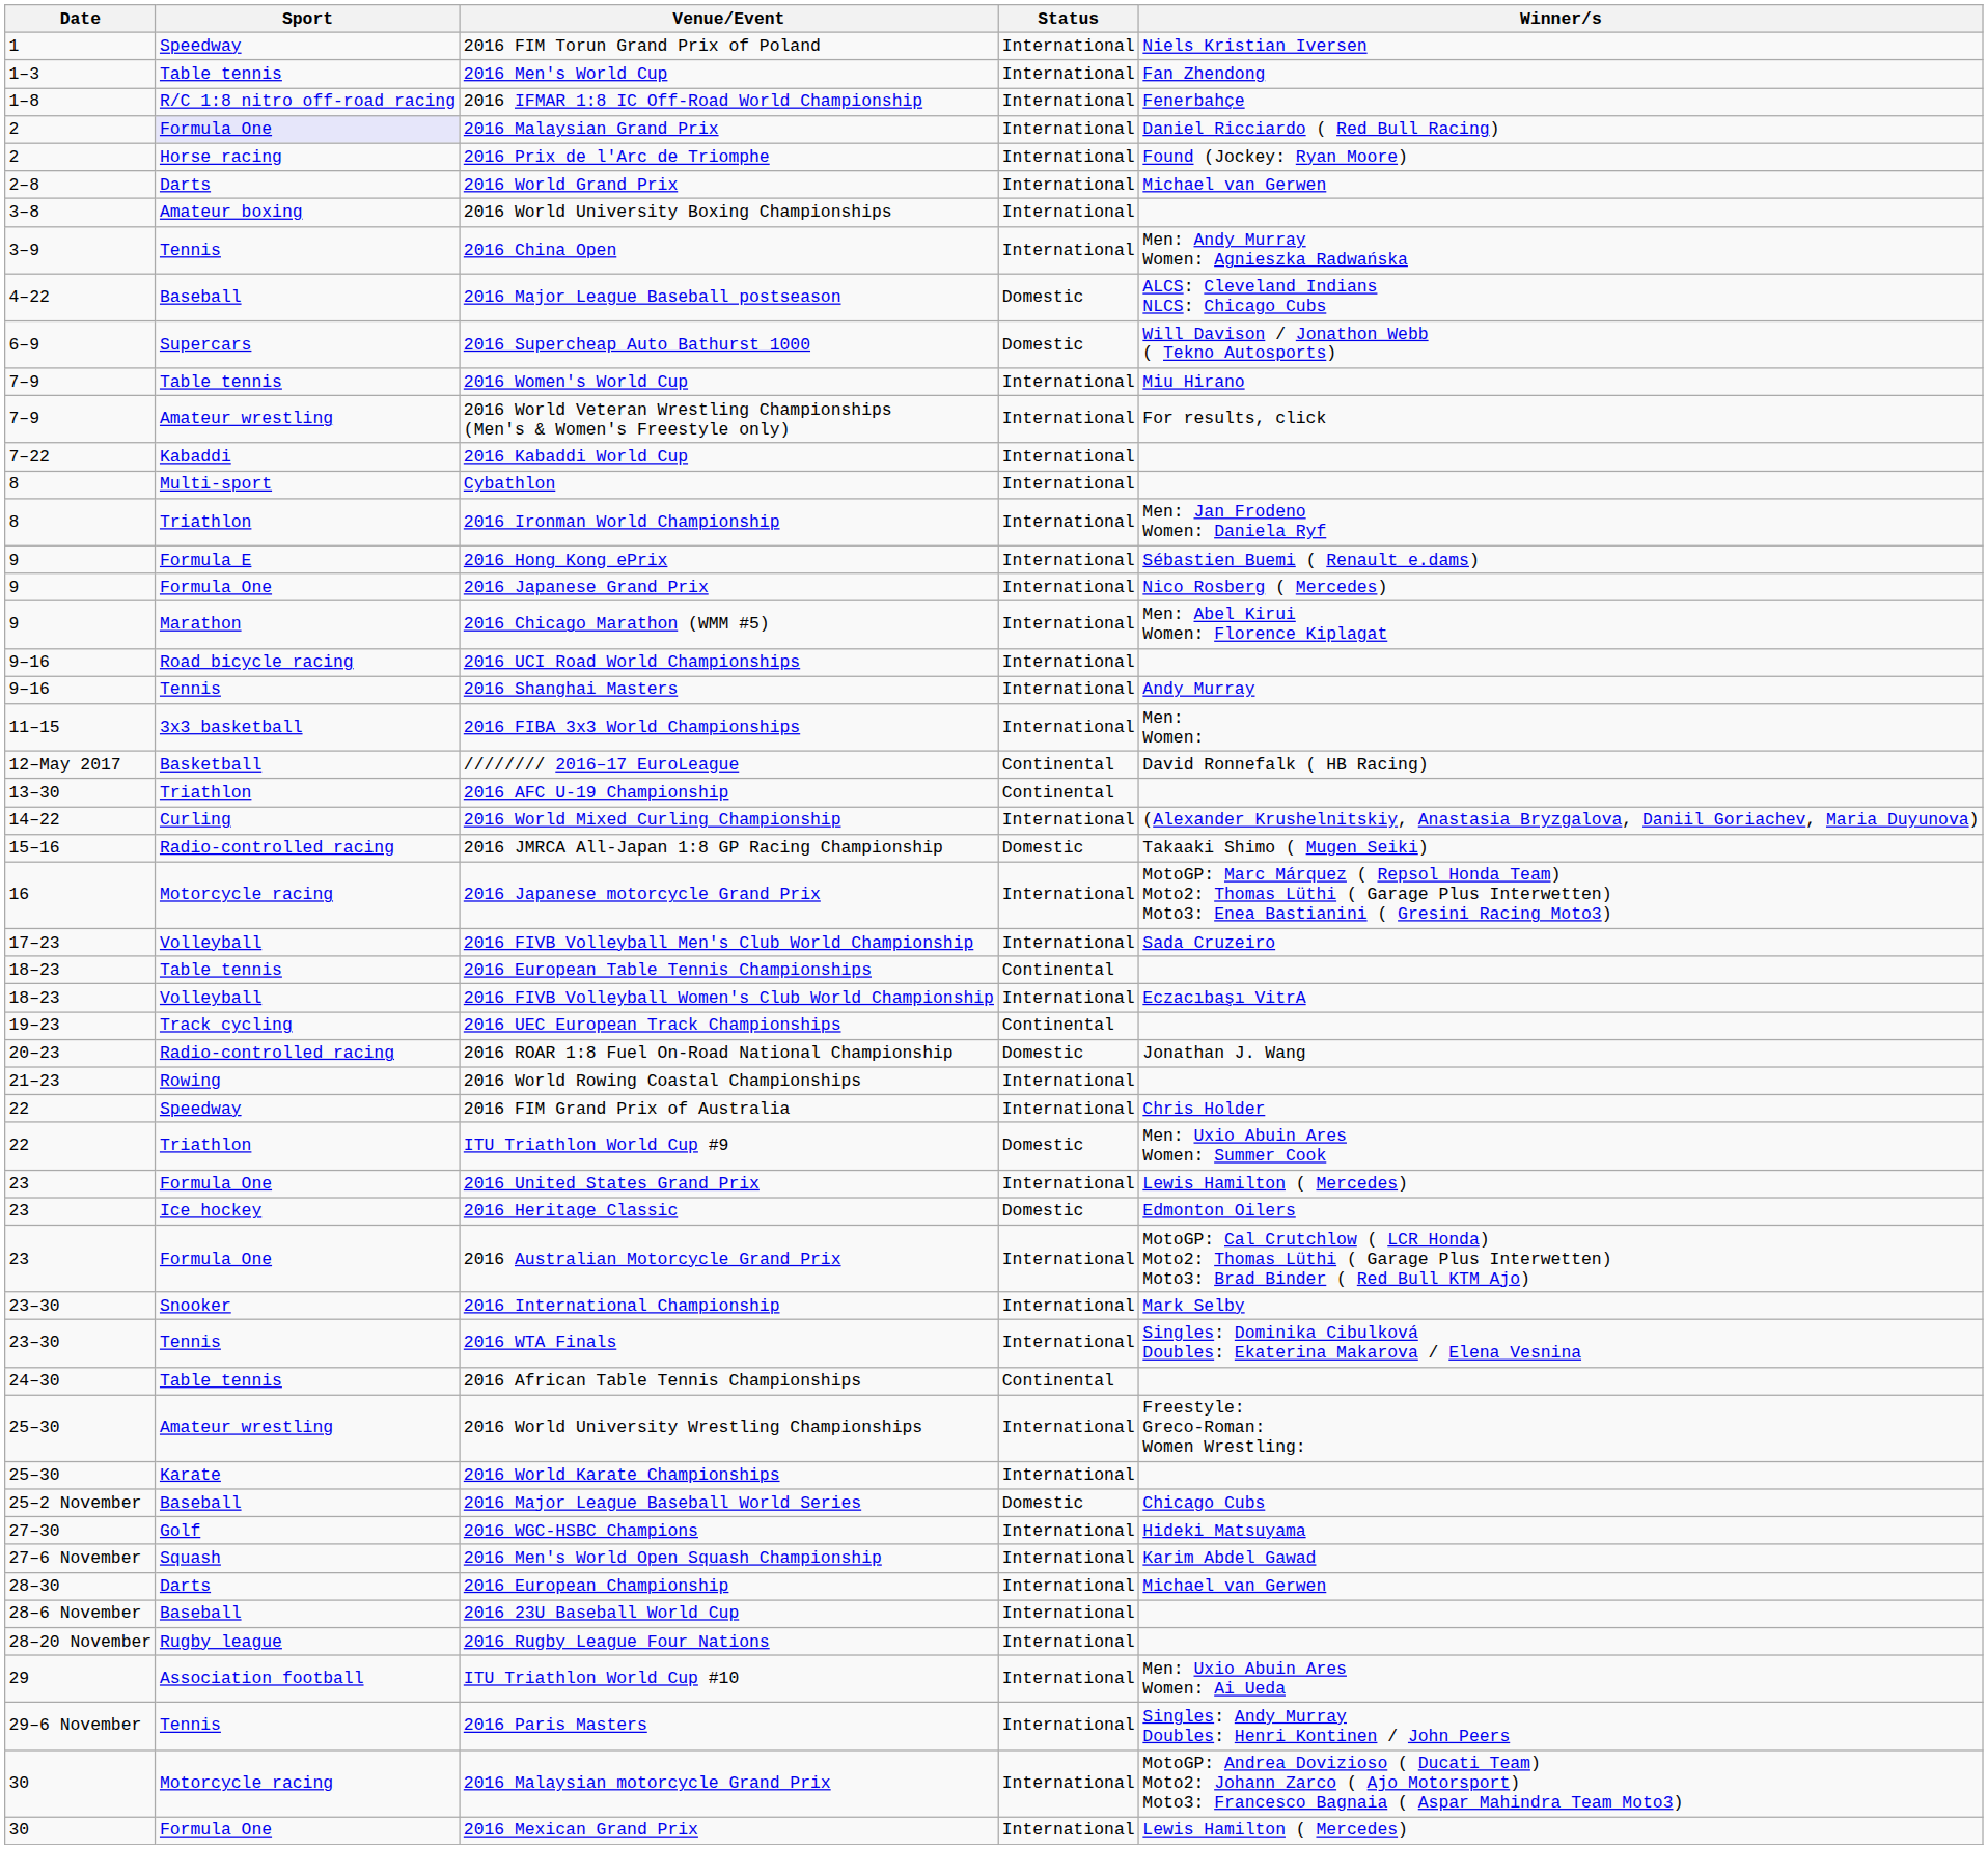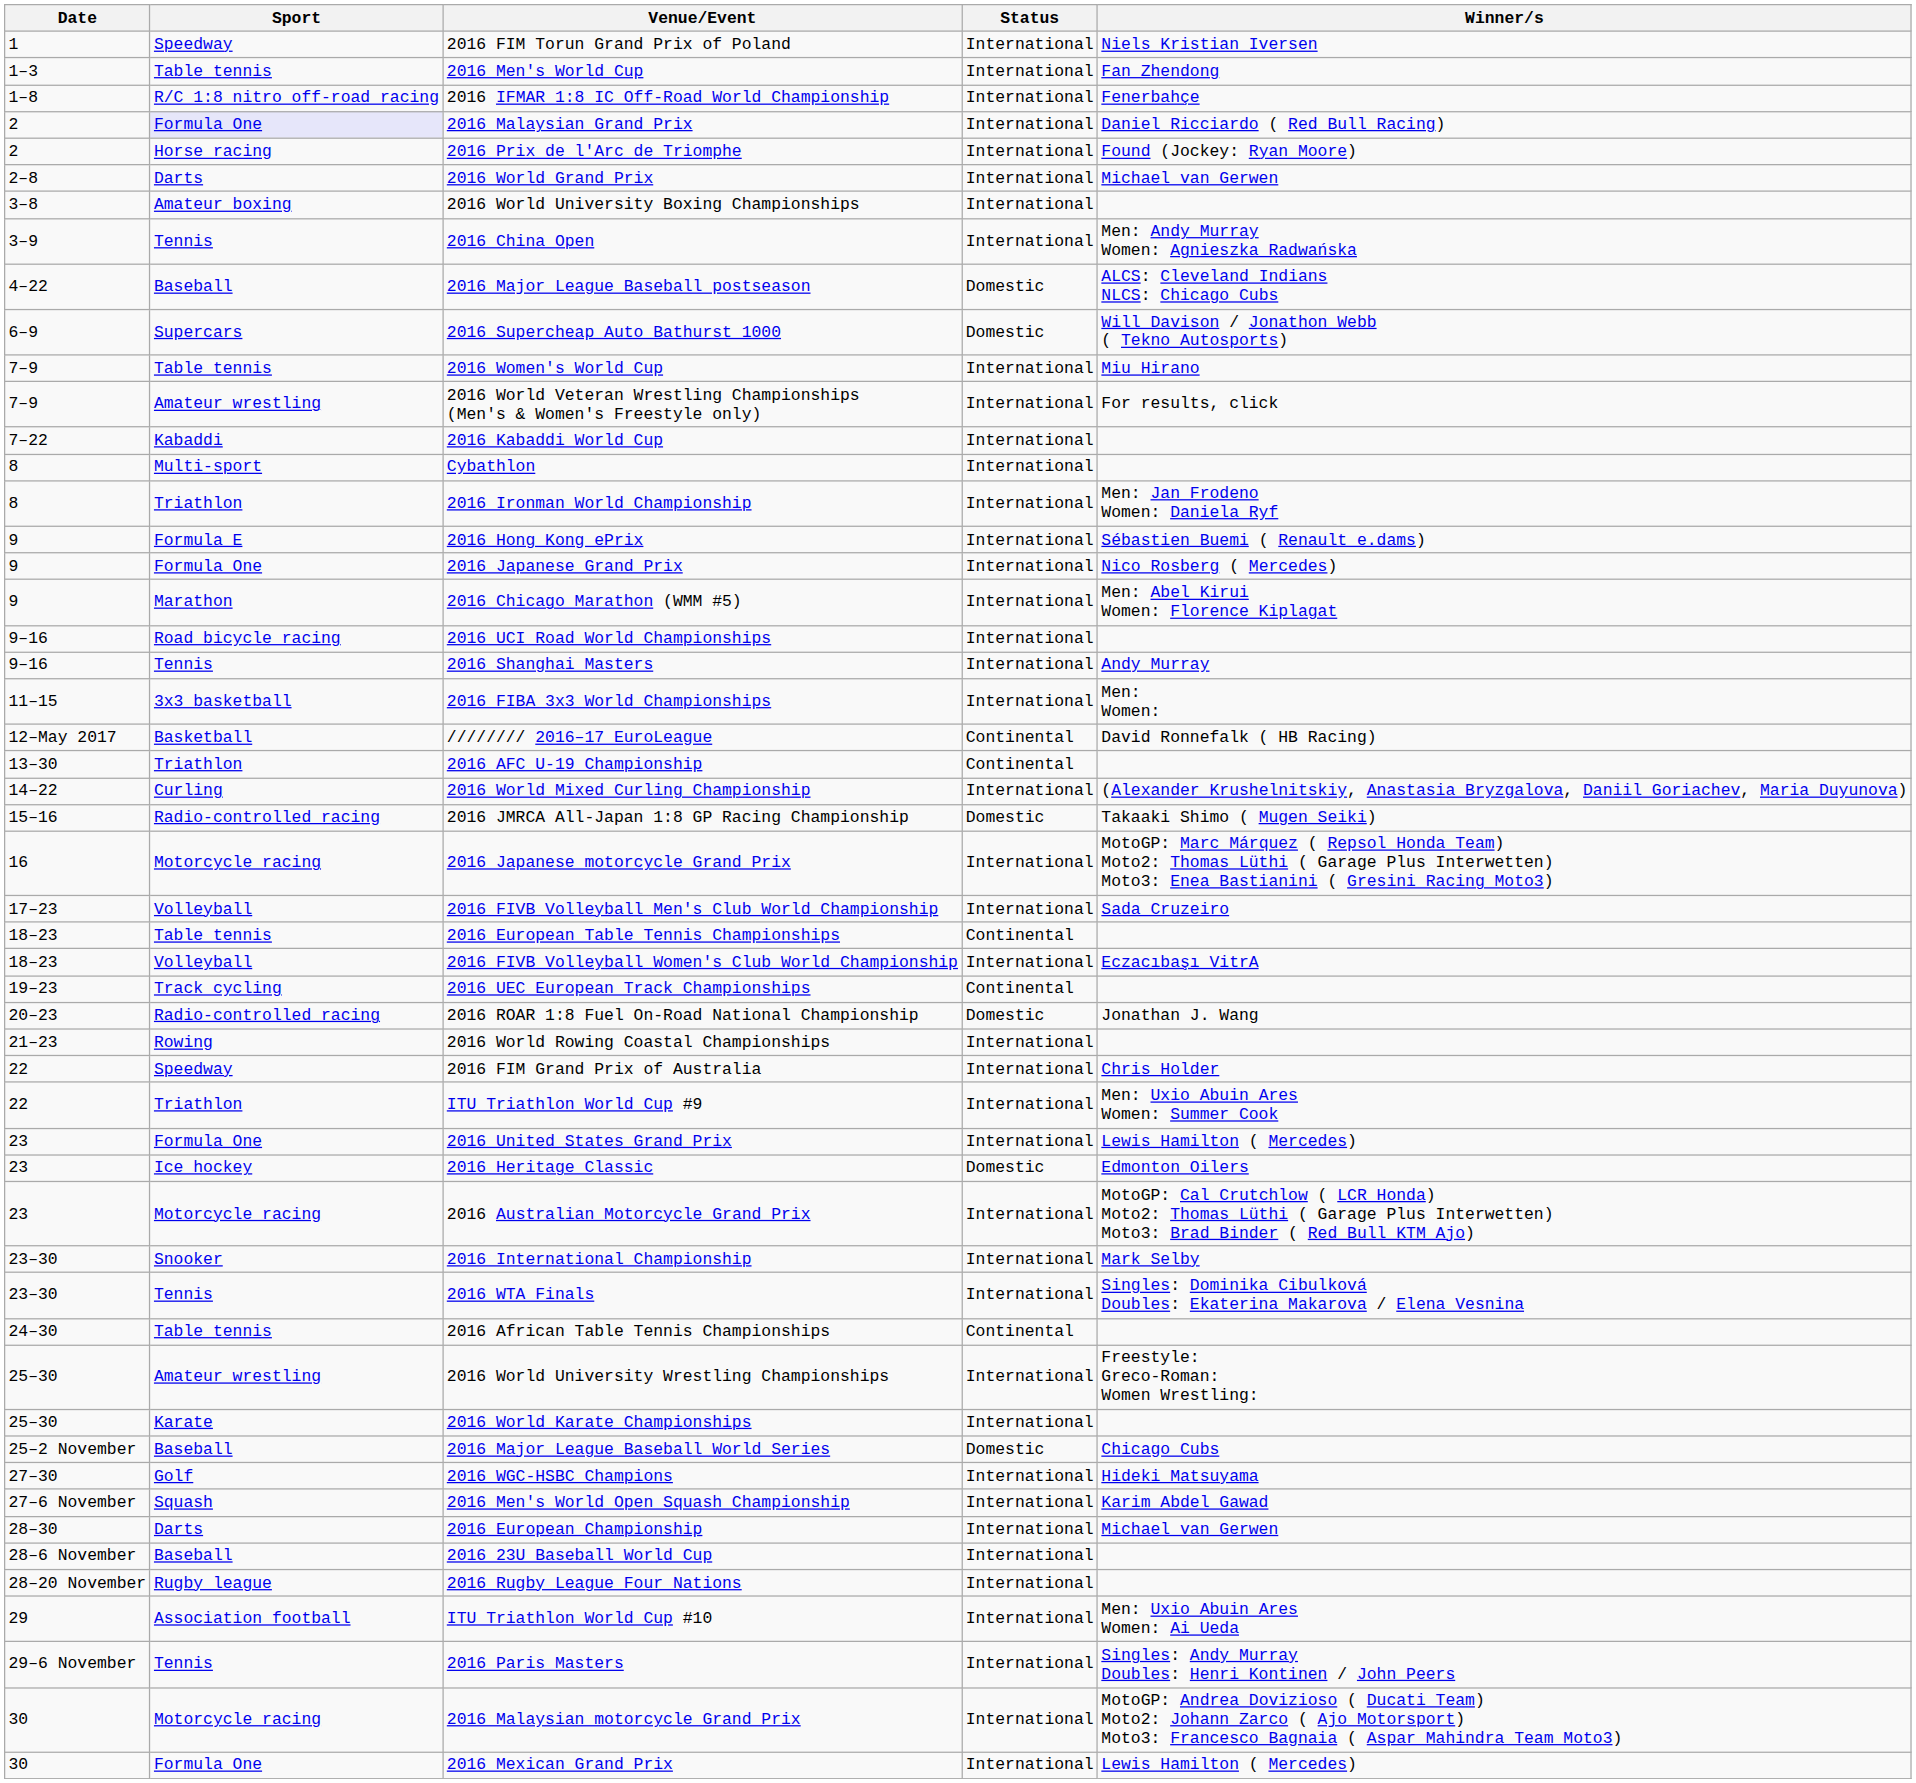ITU Triathlon World Cup #9 | Status: Domestic -> International
2016 Australian Motorcycle Grand Prix | Sport: Formula One -> Motorcycle racing
